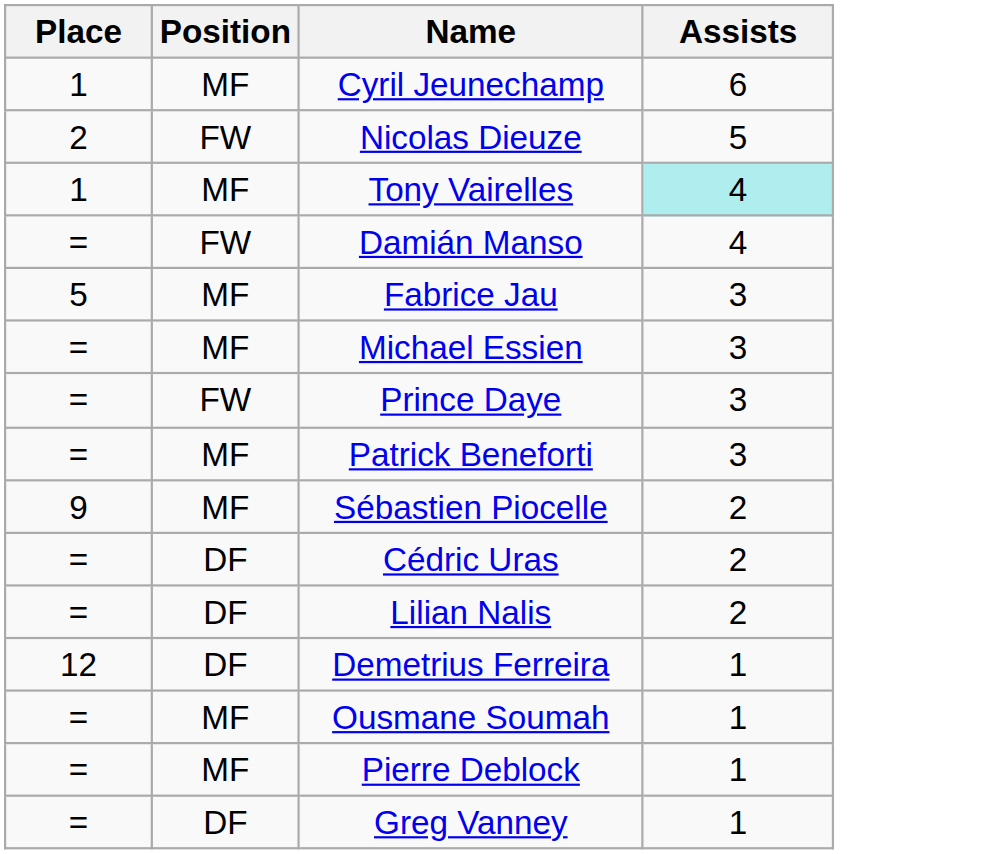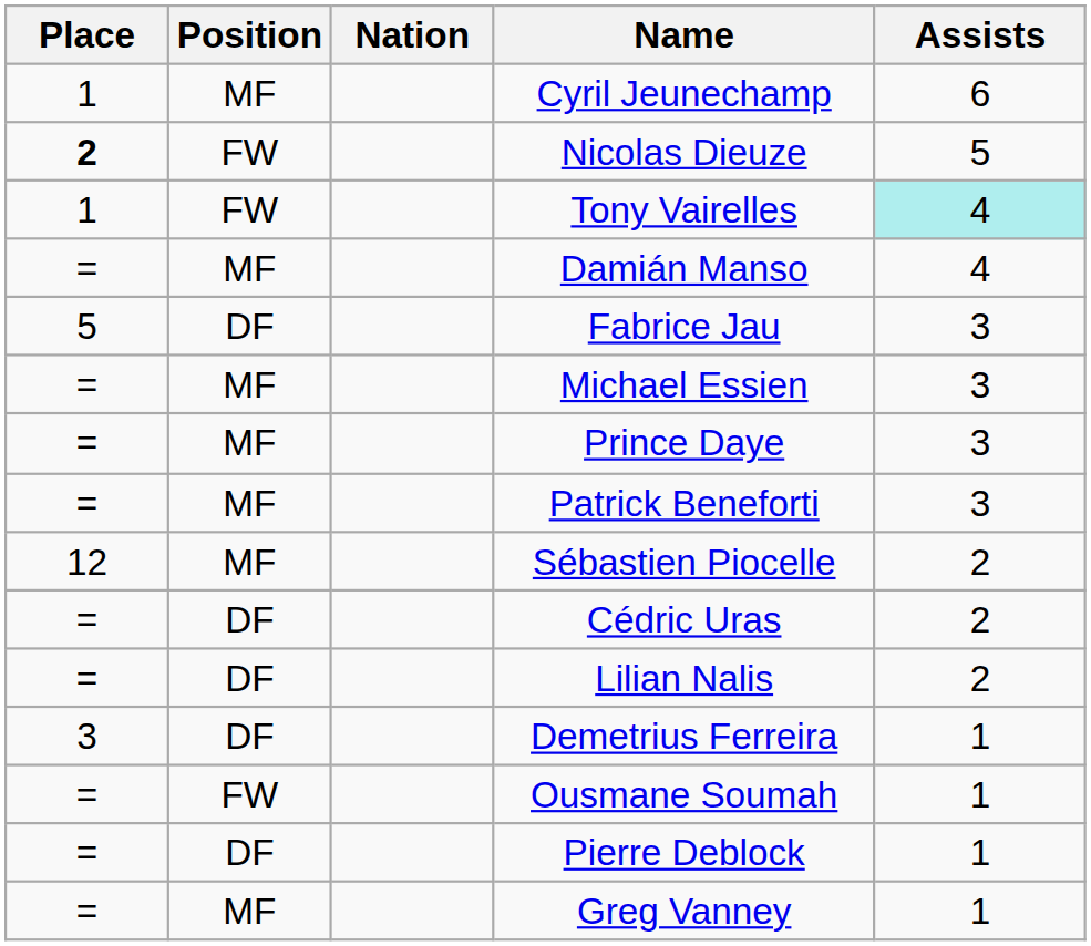+ column: Nation
Nicolas Dieuze | Place: normal -> bold
Tony Vairelles | Position: MF -> FW
Damián Manso | Position: FW -> MF
Fabrice Jau | Position: MF -> DF
Prince Daye | Position: FW -> MF
Sébastien Piocelle | Place: 9 -> 12
Demetrius Ferreira | Place: 12 -> 3
Ousmane Soumah | Position: MF -> FW
Pierre Deblock | Position: MF -> DF
Greg Vanney | Position: DF -> MF
